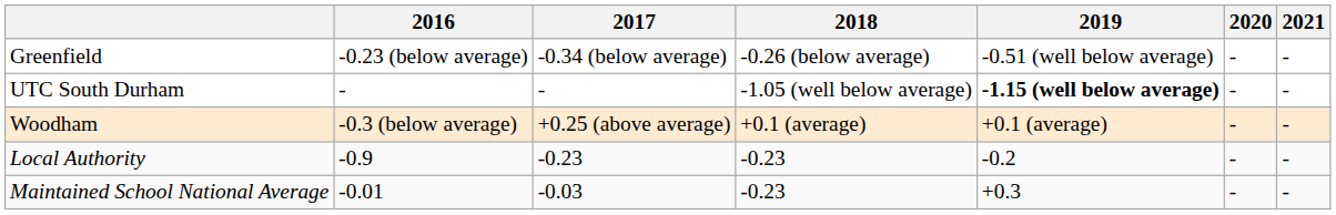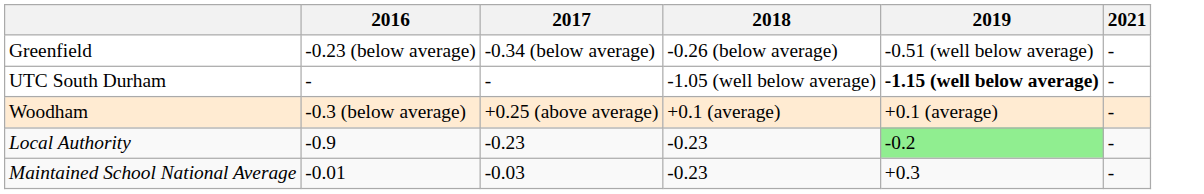- column: 2020 | - | - | - | - | -
Local Authority | 2019: no background -> lightgreen background
